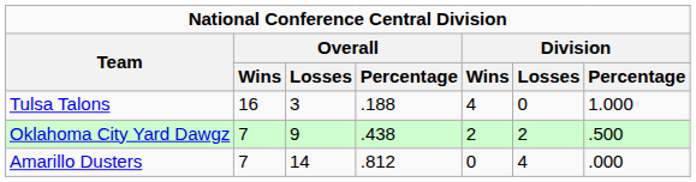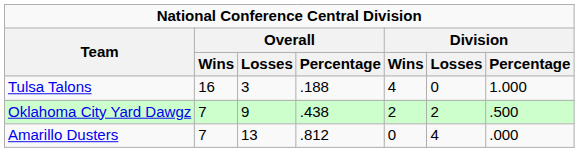Amarillo Dusters | Overall / Losses: 14 -> 13
